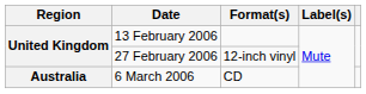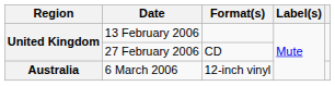27 February 2006 | Format(s): 12-inch vinyl -> CD
6 March 2006 | Format(s): CD -> 12-inch vinyl
